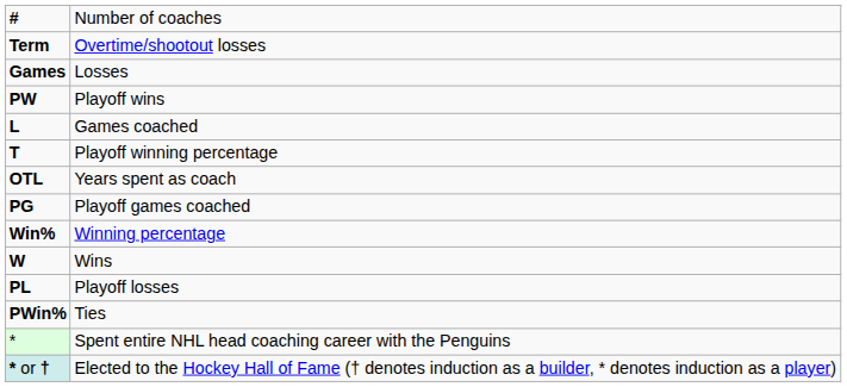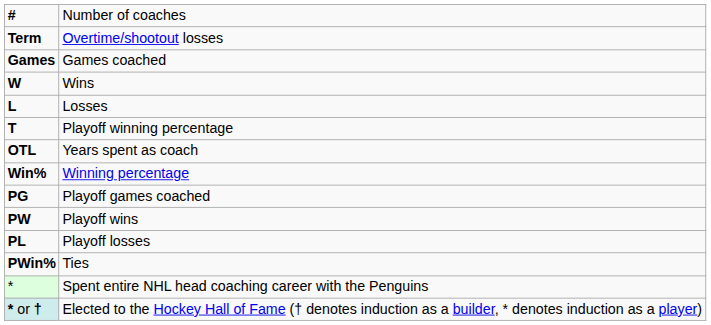Games | column 2: Losses -> Games coached
rows swapped: W <-> PW
L | column 2: Games coached -> Losses
rows swapped: Win% <-> PG
